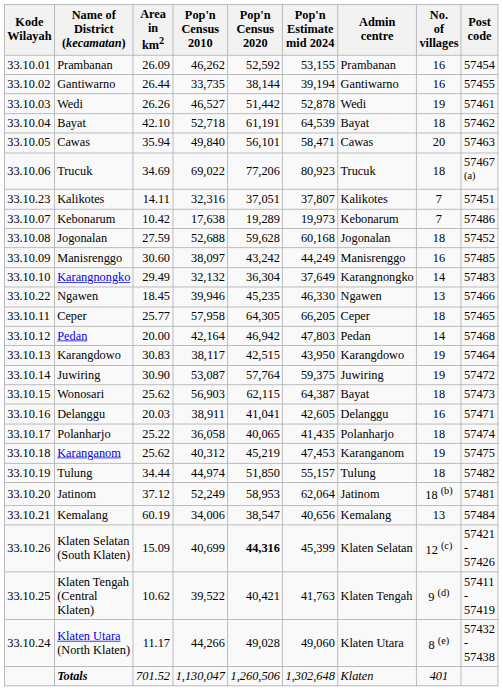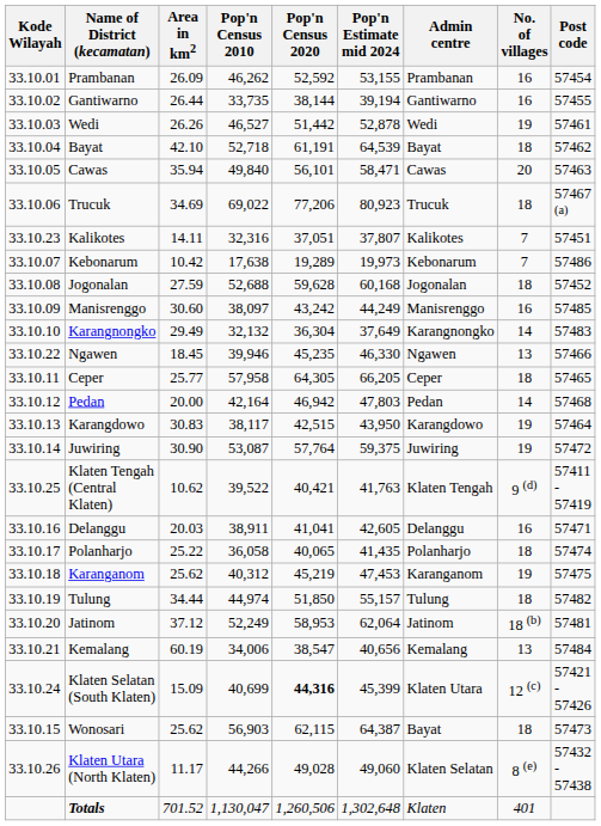rows swapped: Wonosari <-> Klaten Tengah (Central Klaten)
Klaten Selatan (South Klaten) | Kode Wilayah: 33.10.26 -> 33.10.24
Klaten Selatan (South Klaten) | Admin centre: Klaten Selatan -> Klaten Utara
Klaten Utara (North Klaten) | Kode Wilayah: 33.10.24 -> 33.10.26
Klaten Utara (North Klaten) | Admin centre: Klaten Utara -> Klaten Selatan
